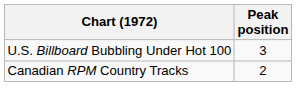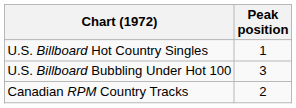+ row: U.S. Billboard Hot Country Singles | 1
